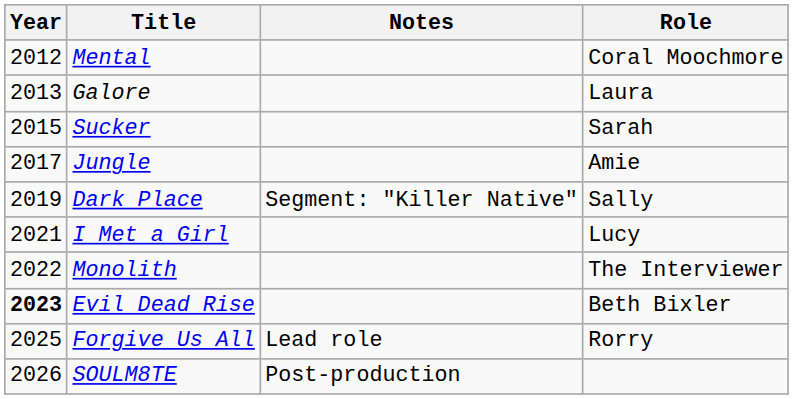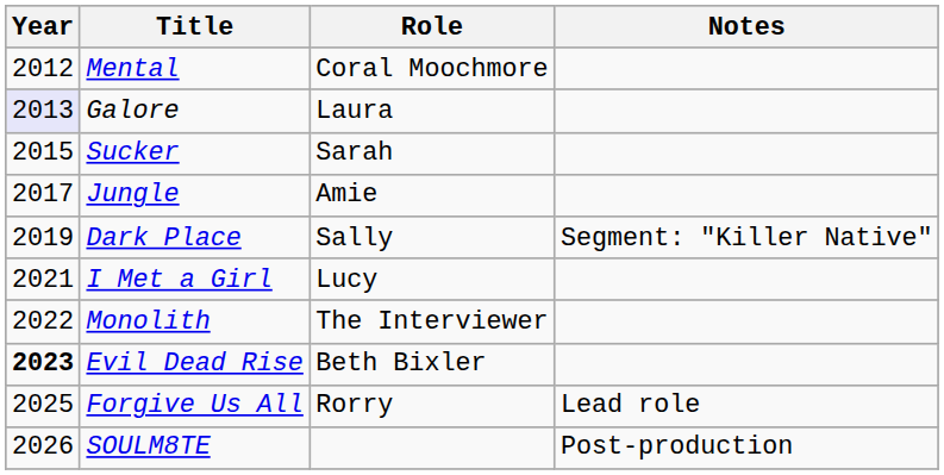columns swapped: Role <-> Notes
Galore | Year: no background -> lavender background
